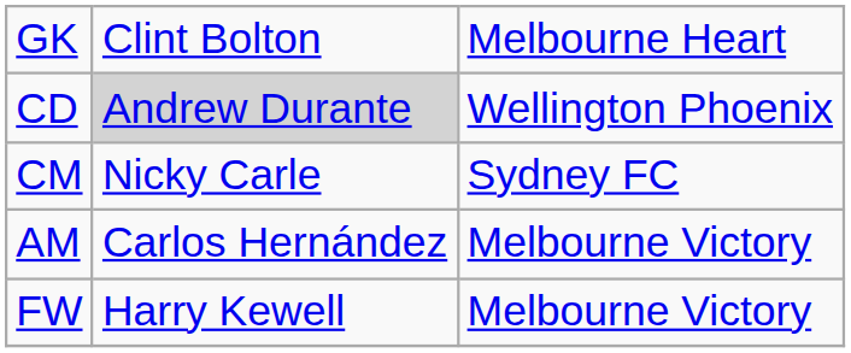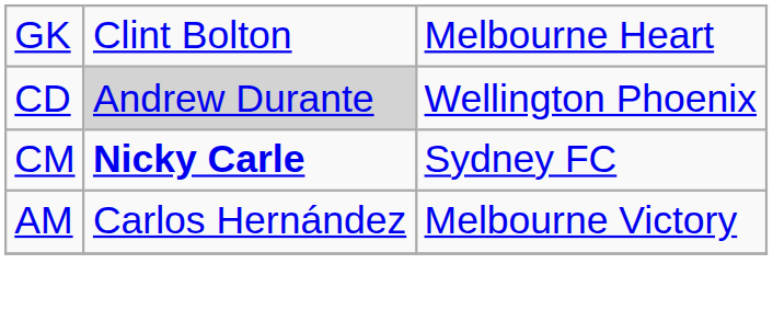CM | column 2: normal -> bold
- row: FW | Harry Kewell | Melbourne Victory
